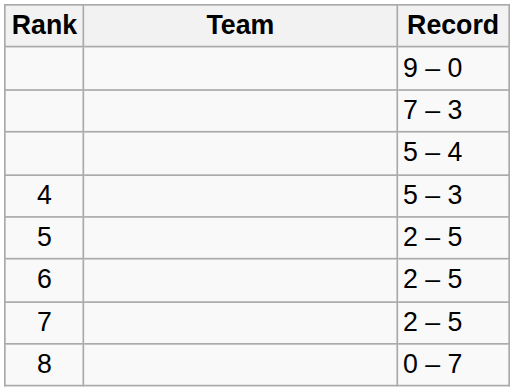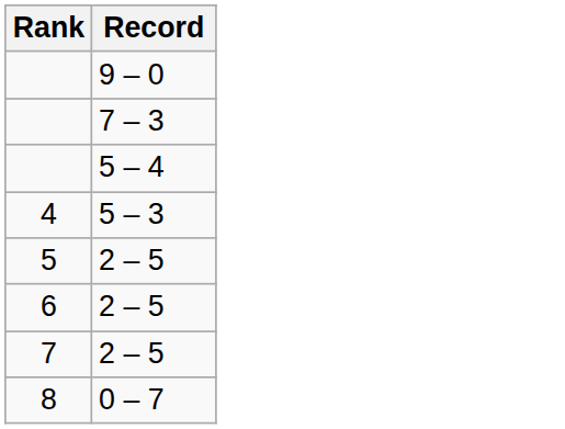- column: Team
